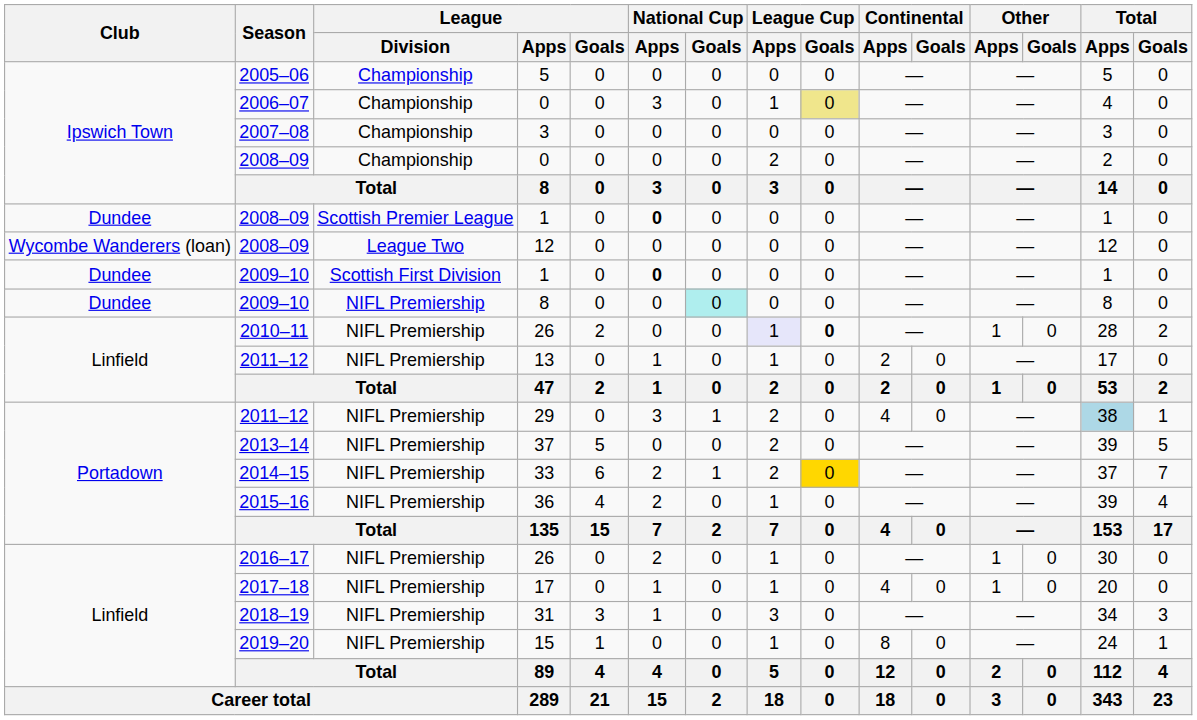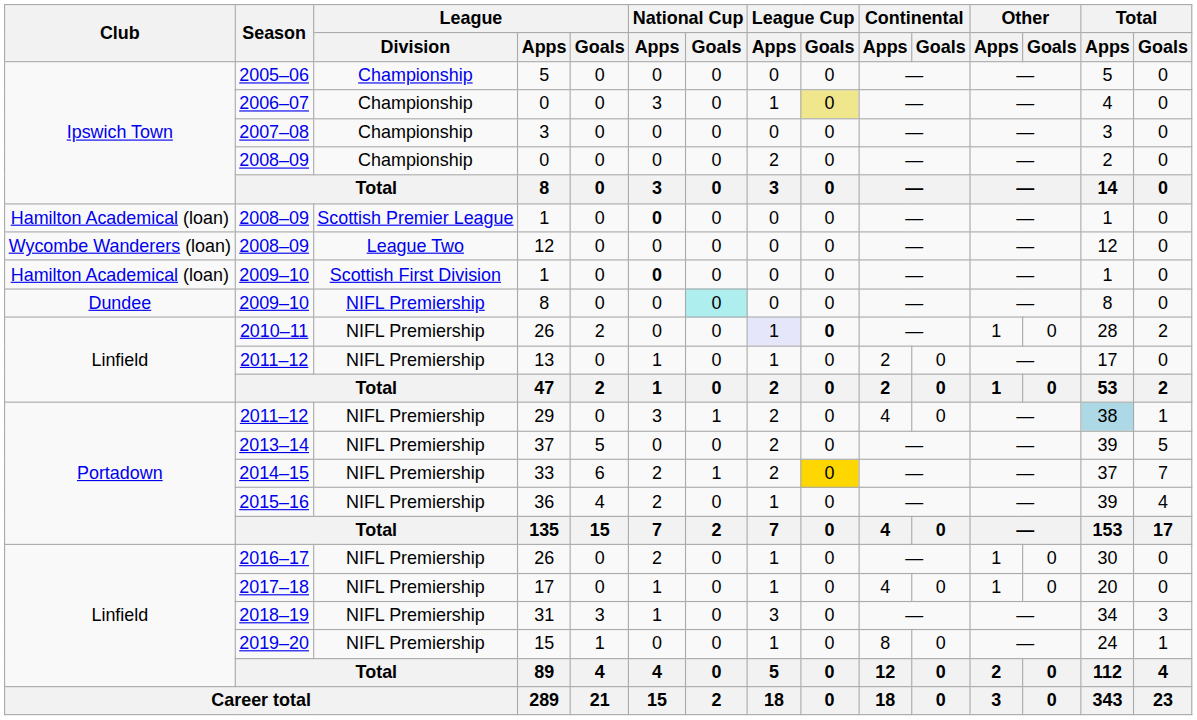2008–09 / 1 | Club: Dundee -> Hamilton Academical (loan)
2009–10 / 1 | Club: Dundee -> Hamilton Academical (loan)
